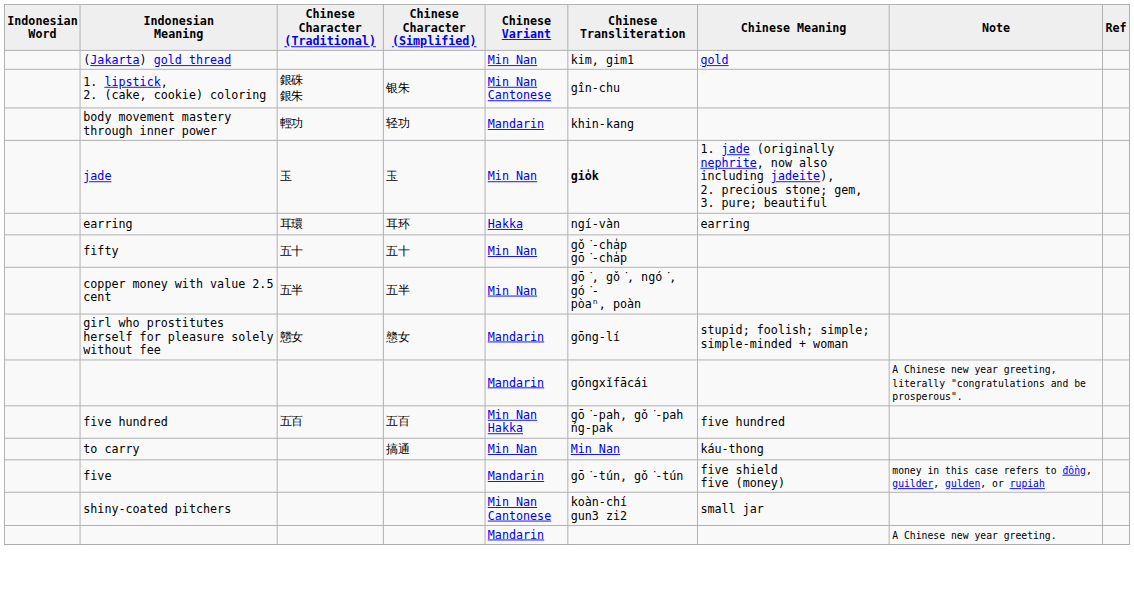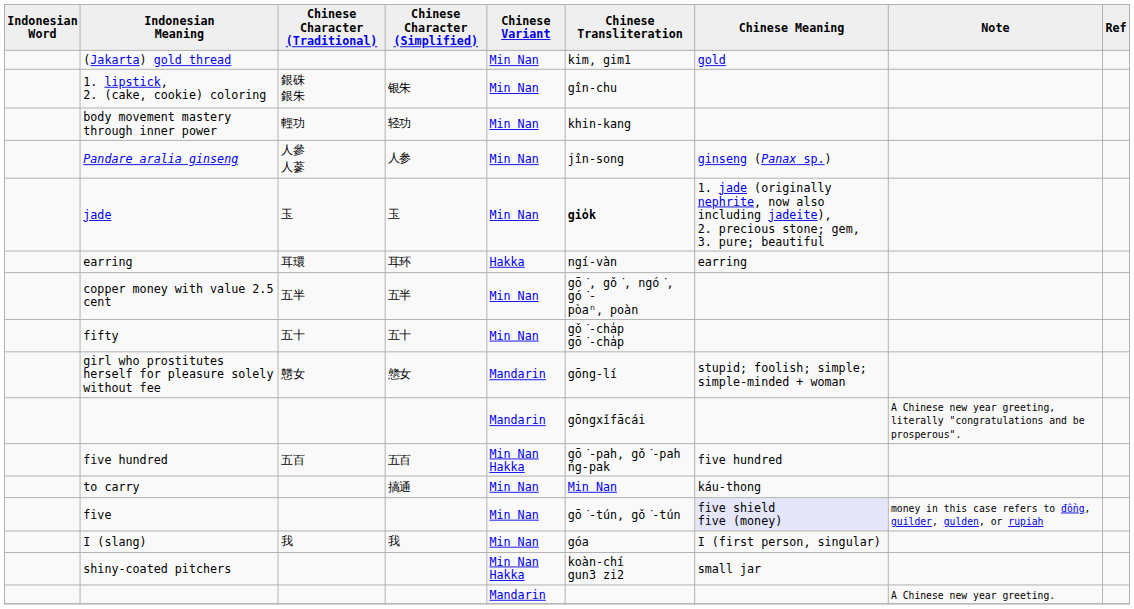1. lipstick, 2. (cake, cookie) coloring | Chinese Variant: Min Nan Cantonese -> Min Nan
body movement mastery through inner power | Chinese Variant: Mandarin -> Min Nan
+ row: Pandare aralia ginseng | 人參 人蔘 | 人参 | Min Nan | jîn-song | ginseng (Panax sp.)
rows swapped: copper money with value 2.5 cent <-> fifty
five | Chinese Variant: Mandarin -> Min Nan
five | Chinese Meaning: no background -> lavender background
+ row: I (slang) | 我 | 我 | Min Nan | góa | I (first person, singular)
shiny-coated pitchers | Chinese Variant: Min Nan Cantonese -> Min Nan Hakka
